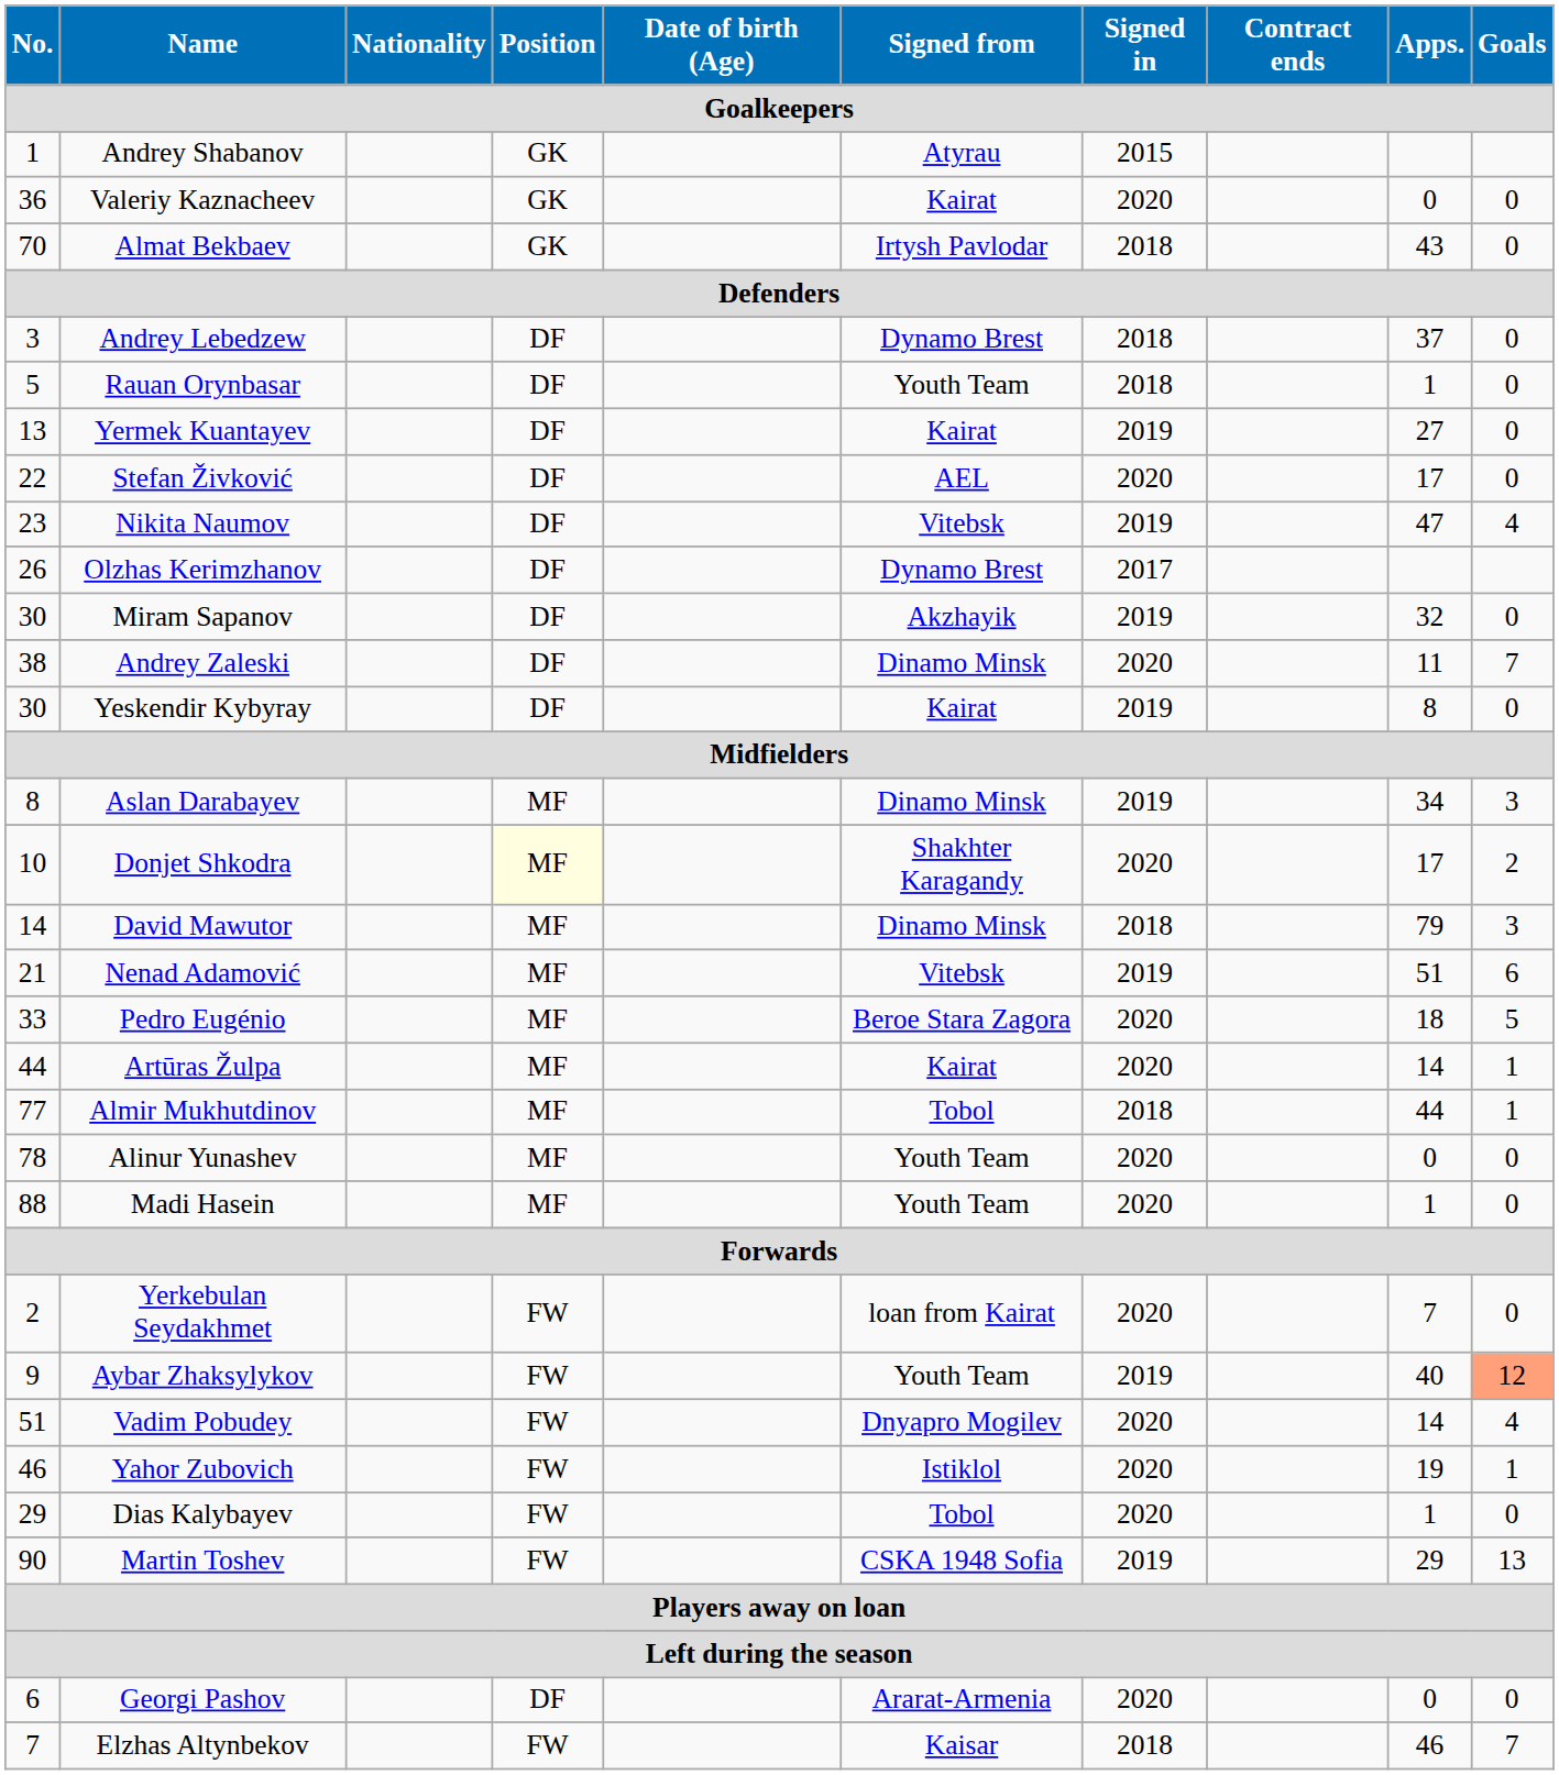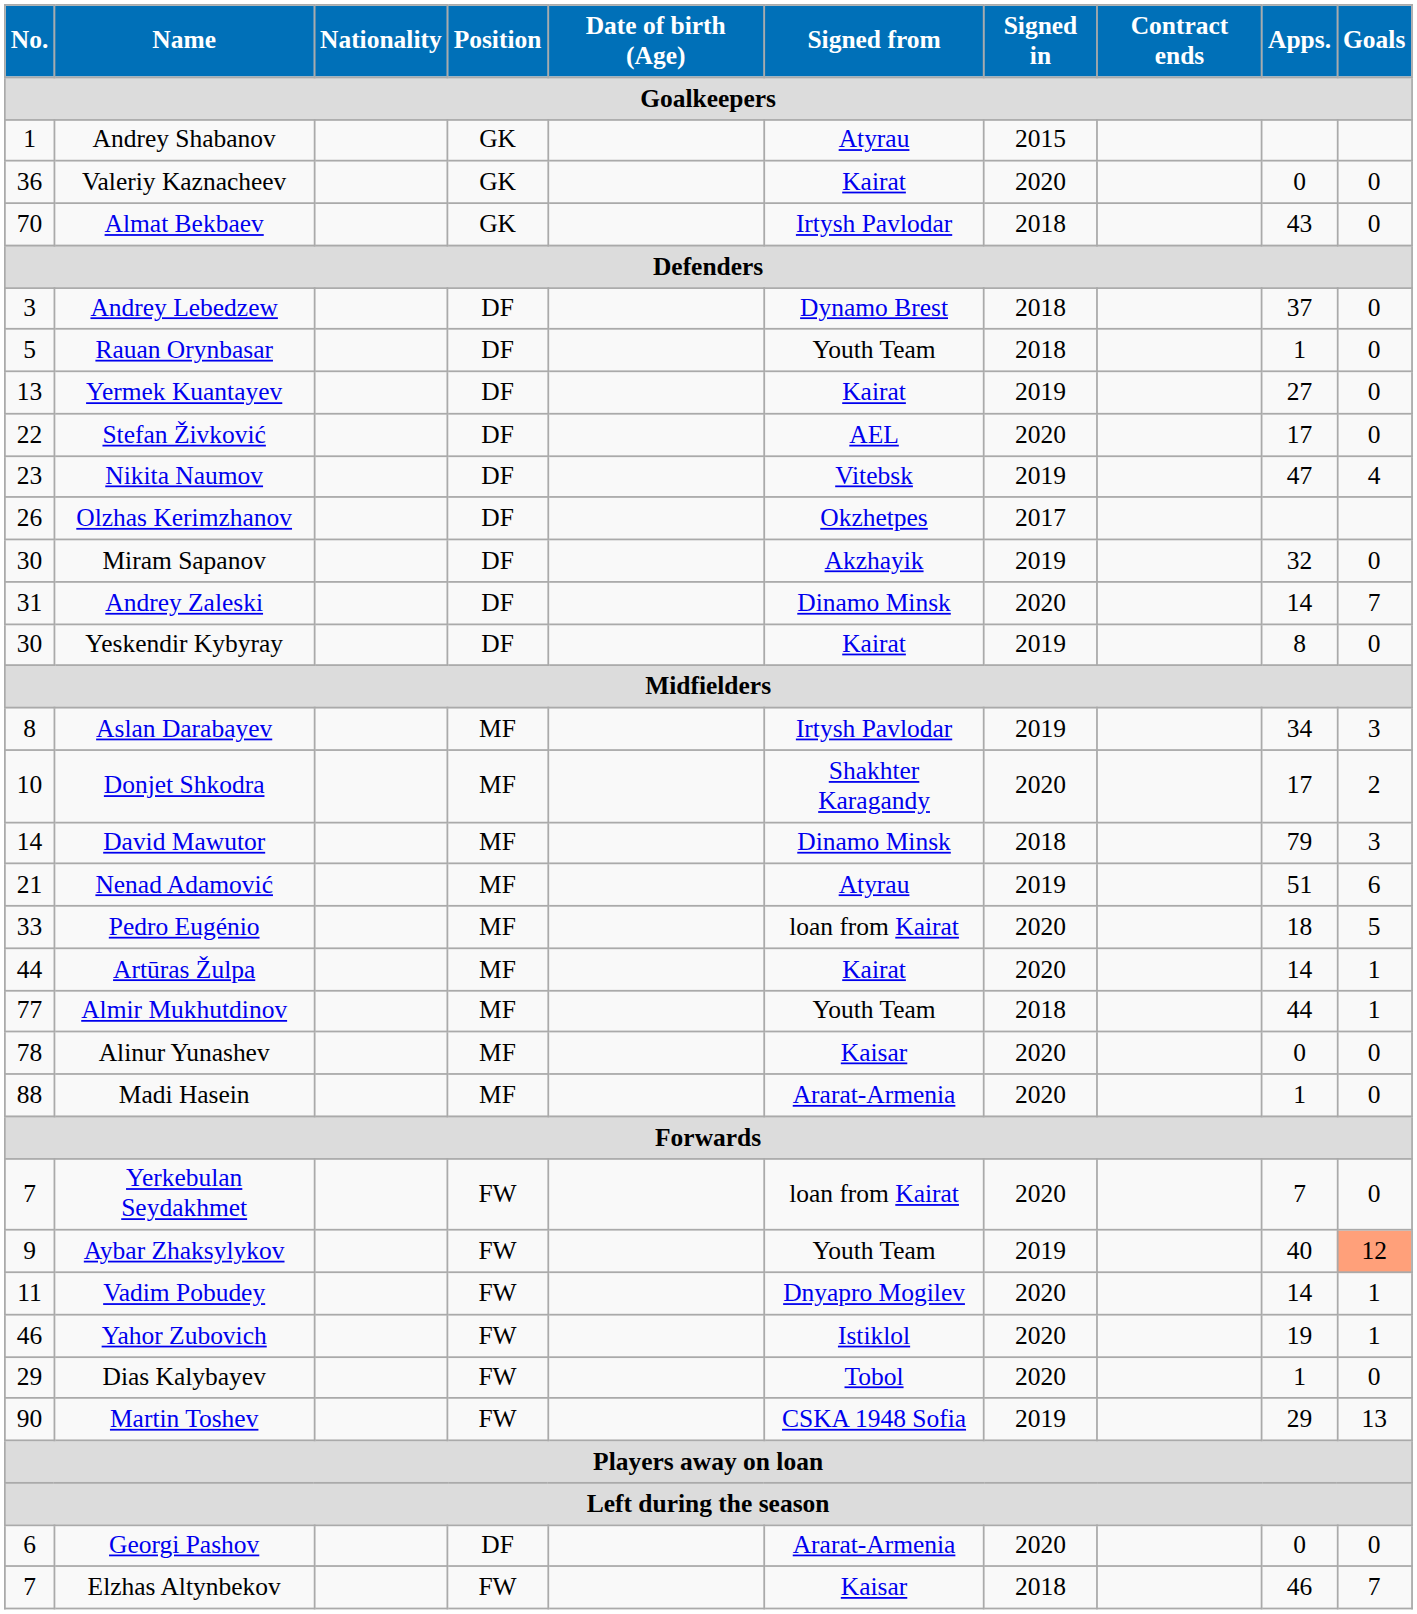Olzhas Kerimzhanov | Signed from: Dynamo Brest -> Okzhetpes
Andrey Zaleski | No.: 38 -> 31
Andrey Zaleski | Apps.: 11 -> 14
Aslan Darabayev | Signed from: Dinamo Minsk -> Irtysh Pavlodar
Donjet Shkodra | Position: lightyellow background -> no background
Nenad Adamović | Signed from: Vitebsk -> Atyrau
Pedro Eugénio | Signed from: Beroe Stara Zagora -> loan from Kairat
Almir Mukhutdinov | Signed from: Tobol -> Youth Team
Alinur Yunashev | Signed from: Youth Team -> Kaisar
Madi Hasein | Signed from: Youth Team -> Ararat-Armenia
Yerkebulan Seydakhmet | No.: 2 -> 7
Vadim Pobudey | No.: 51 -> 11
Vadim Pobudey | Goals: 4 -> 1
